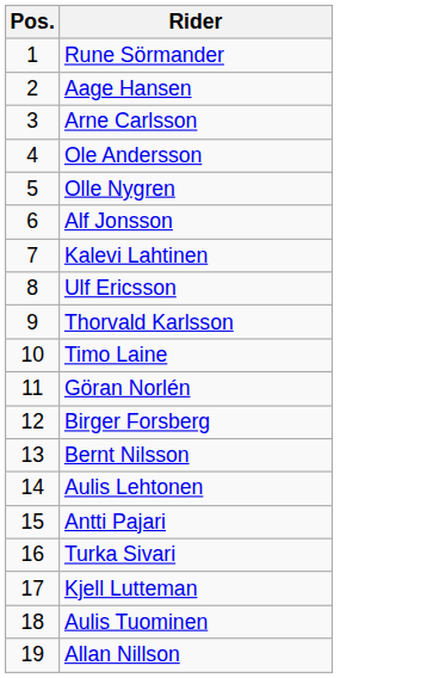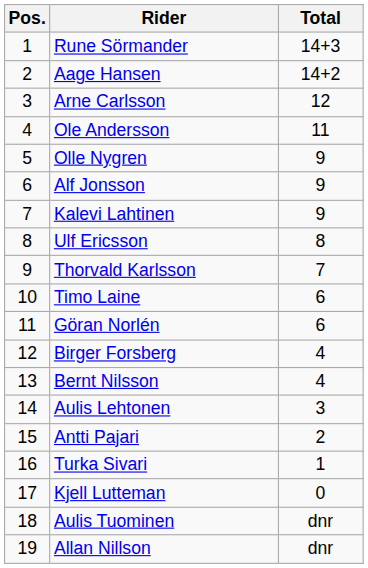+ column: Total | 14+3 | 14+2 | 12 | 11 | 9 | 9 | 9 | 8 | 7 | 6 | 6 | 4 | 4 | 3 | 2 | 1 | 0 | dnr | dnr
